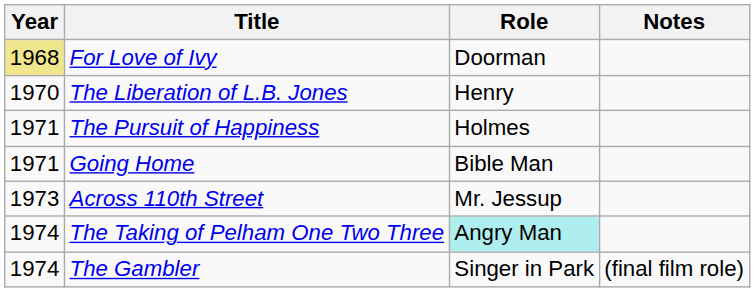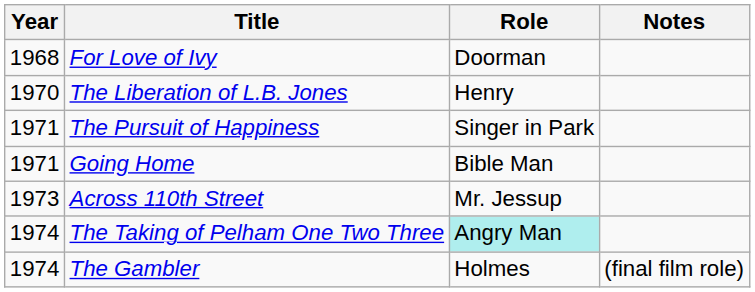For Love of Ivy | Year: khaki background -> no background
The Pursuit of Happiness | Role: Holmes -> Singer in Park
The Gambler | Role: Singer in Park -> Holmes
